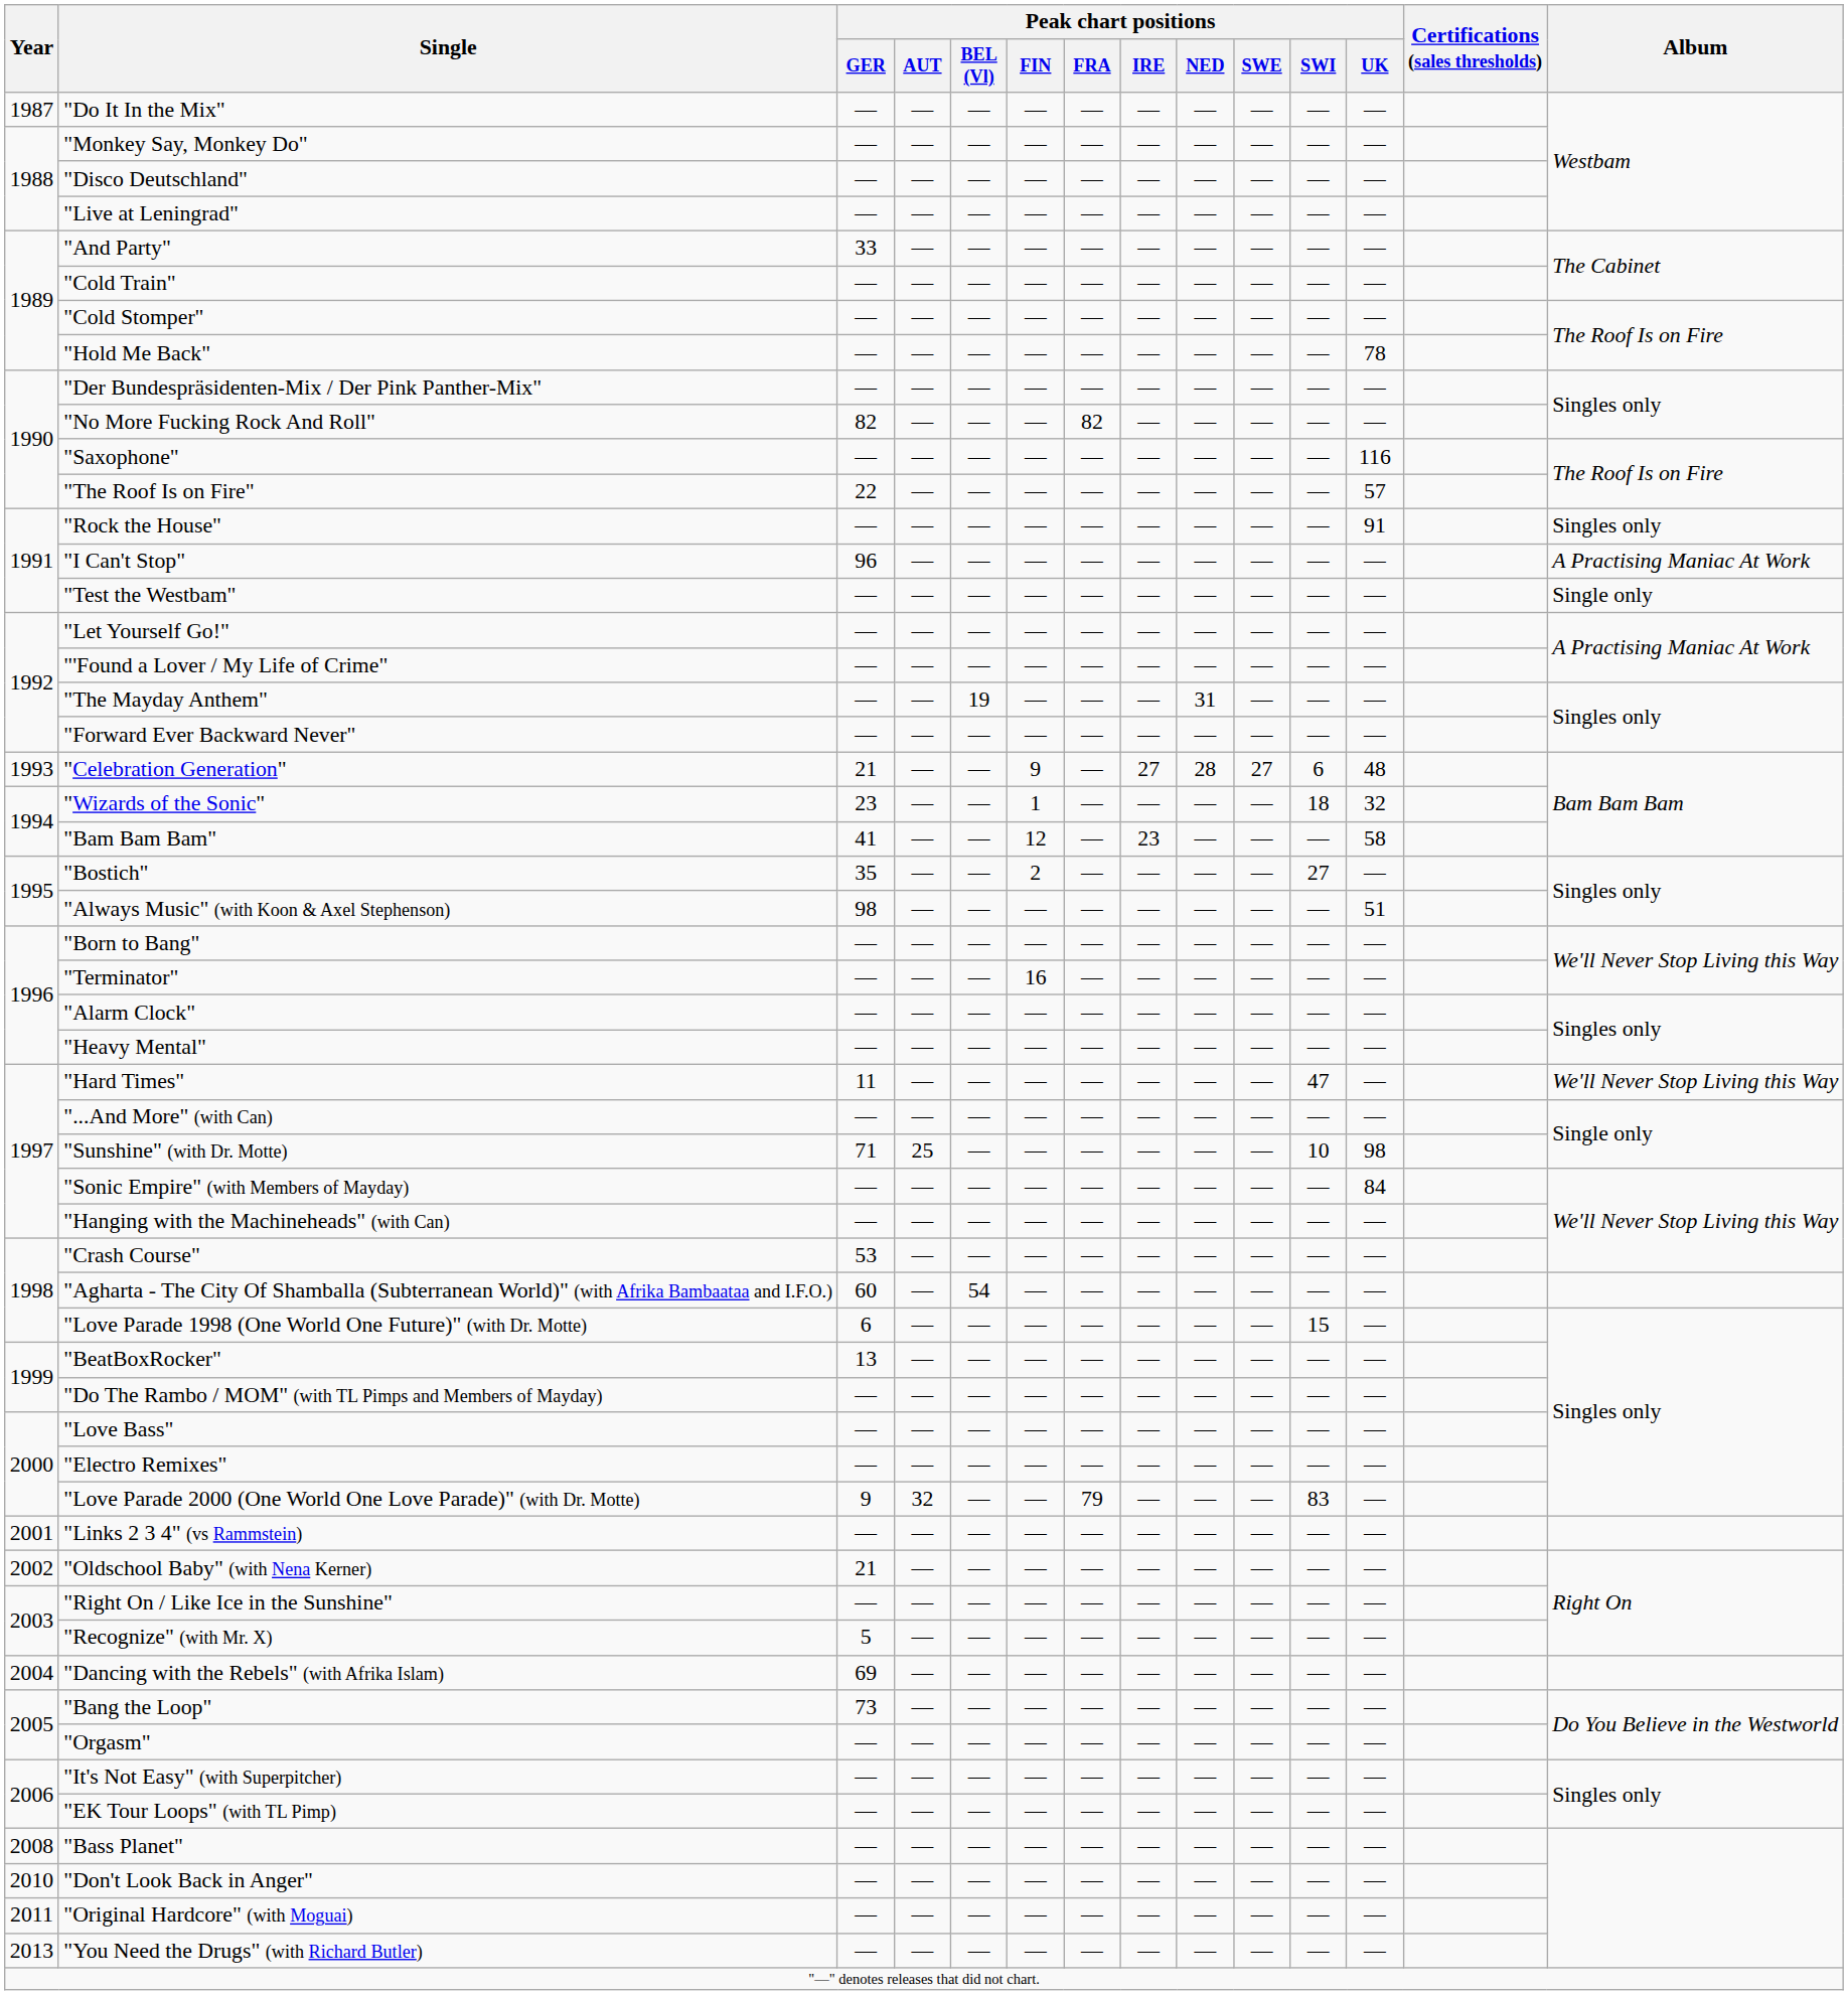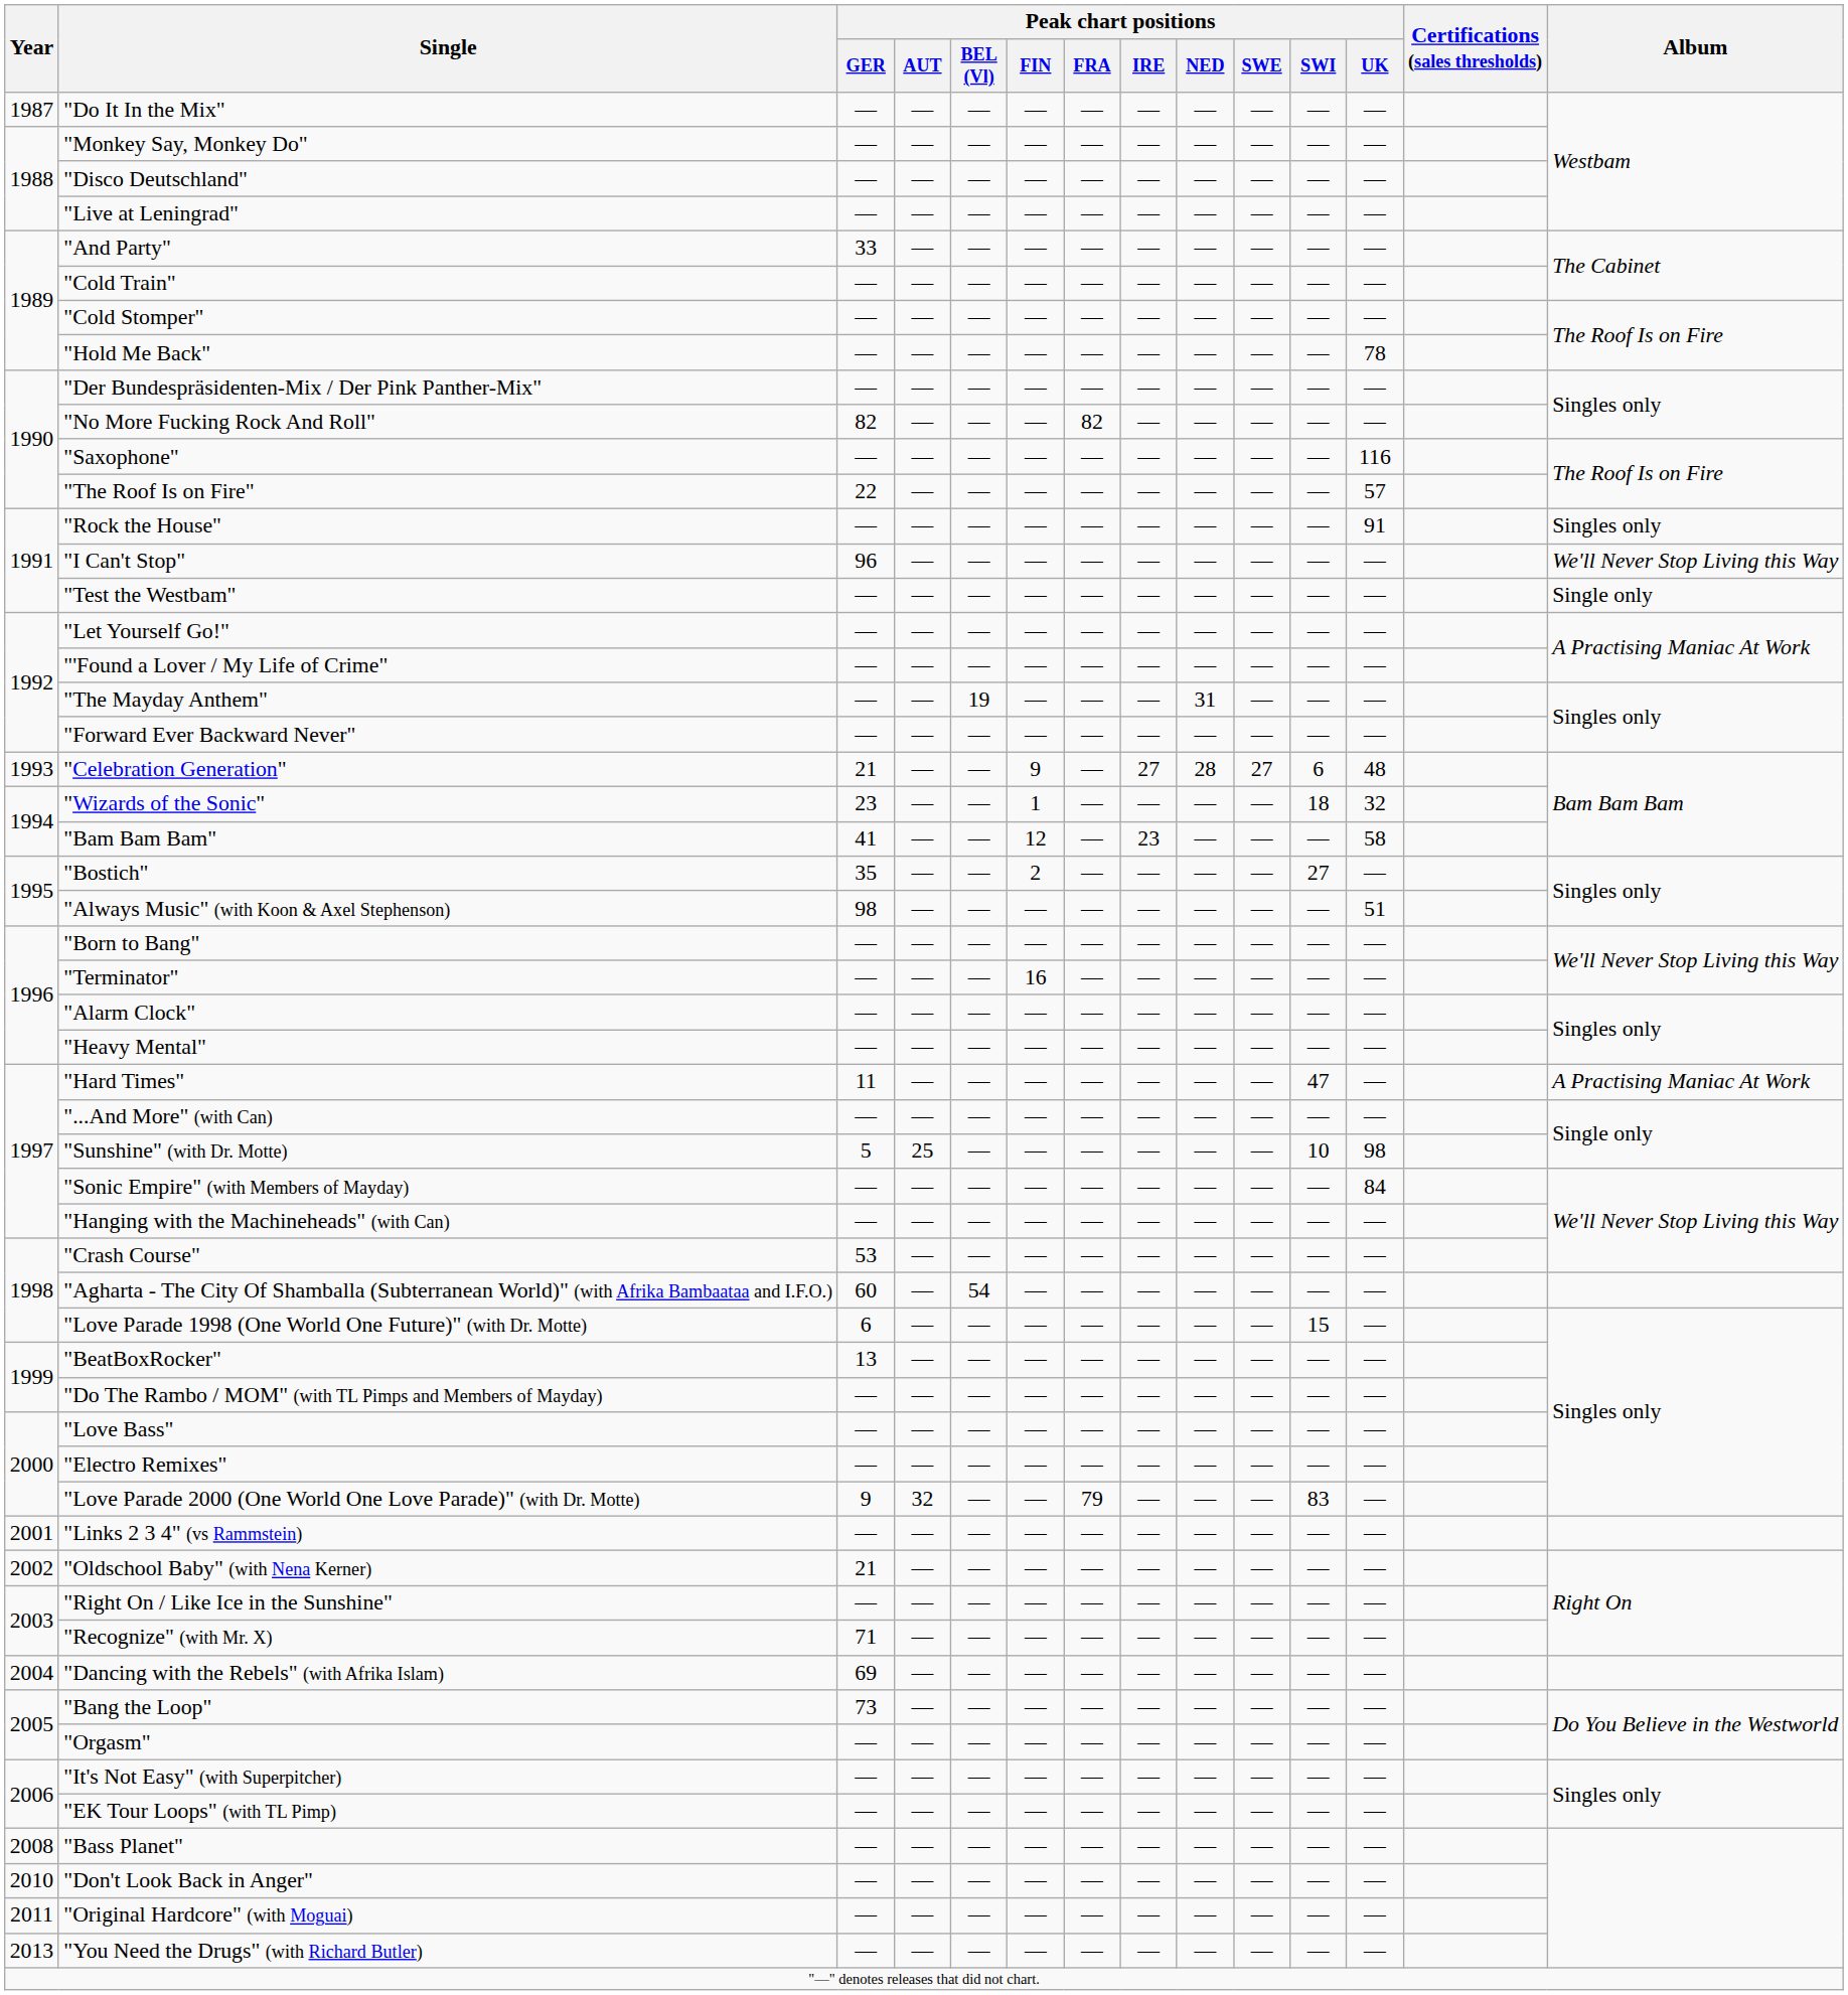"I Can't Stop" | Album: A Practising Maniac At Work -> We'll Never Stop Living this Way
"Hard Times" | Album: We'll Never Stop Living this Way -> A Practising Maniac At Work
"Sunshine" (with Dr. Motte) | Peak chart positions / GER: 71 -> 5
"Recognize" (with Mr. X) | Peak chart positions / GER: 5 -> 71
